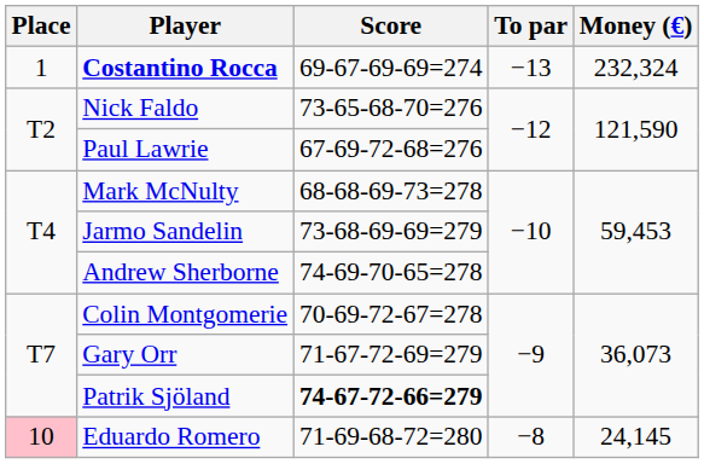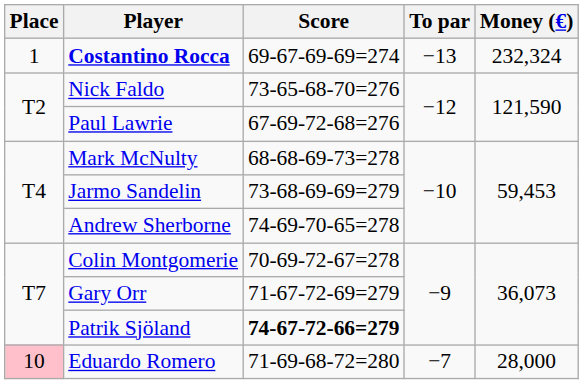Eduardo Romero | To par: −8 -> −7
Eduardo Romero | Money (€): 24,145 -> 28,000
